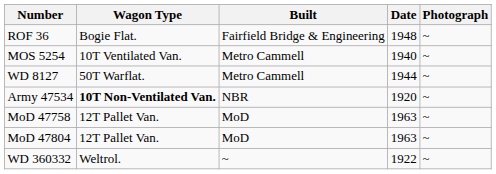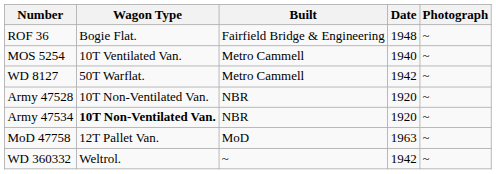WD 8127 | Date: 1944 -> 1942
+ row: Army 47528 | 10T Non-Ventilated Van. | NBR | 1920 | ~
- row: MoD 47804 | 12T Pallet Van. | MoD | 1963 | ~
WD 360332 | Date: 1922 -> 1942
